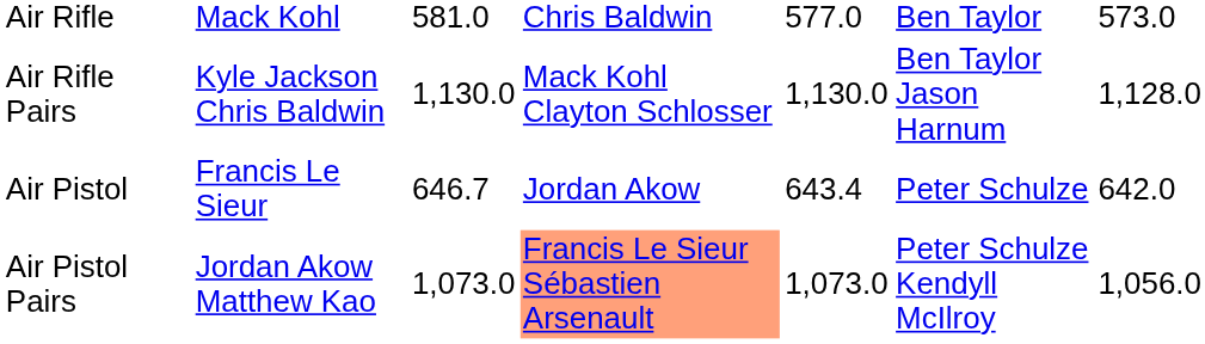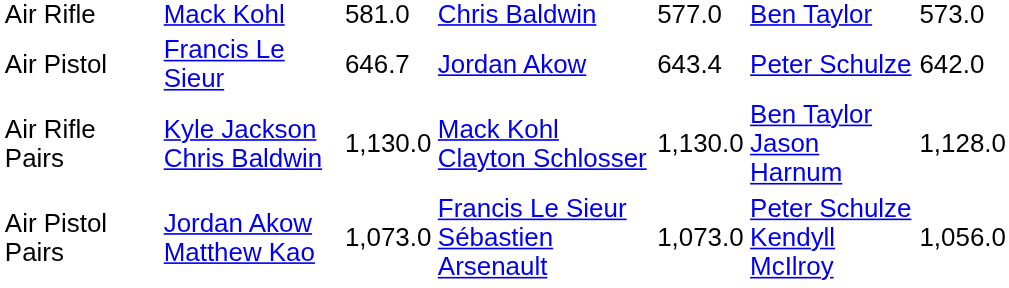rows swapped: Air Rifle Pairs <-> Air Pistol
Air Pistol Pairs | column 4: lightsalmon background -> no background
